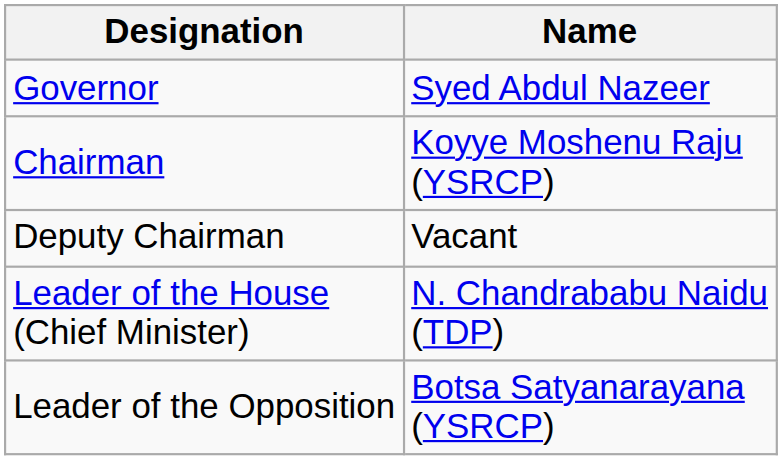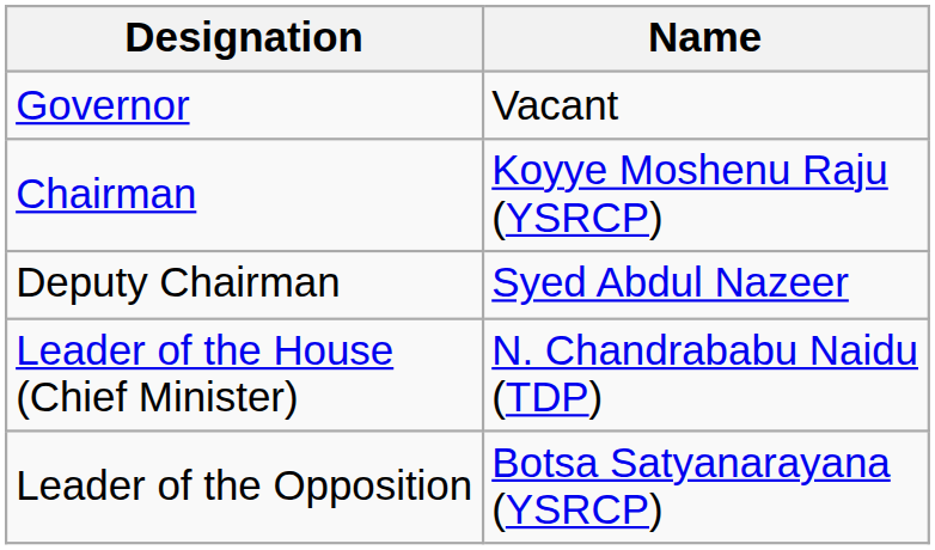Governor | Name: Syed Abdul Nazeer -> Vacant
Deputy Chairman | Name: Vacant -> Syed Abdul Nazeer
